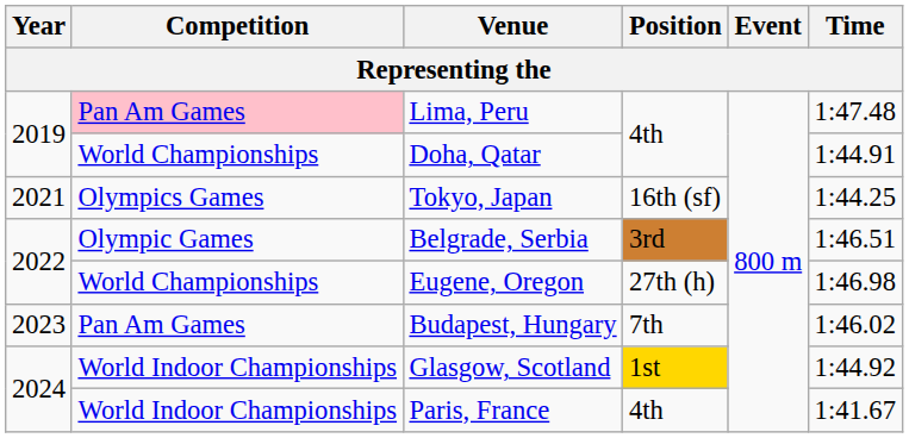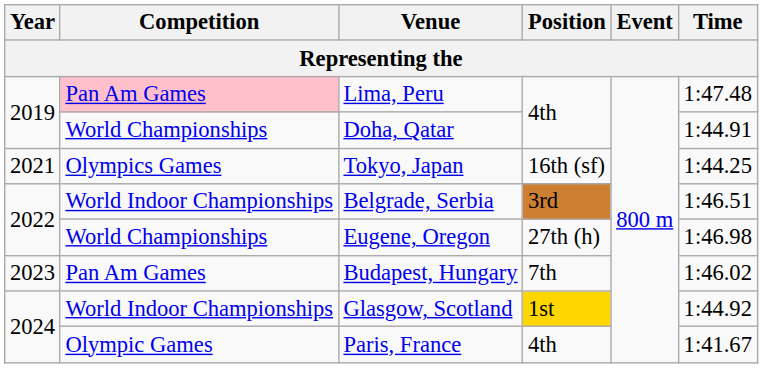Belgrade, Serbia | Competition: Olympic Games -> World Indoor Championships
Paris, France | Competition: World Indoor Championships -> Olympic Games
